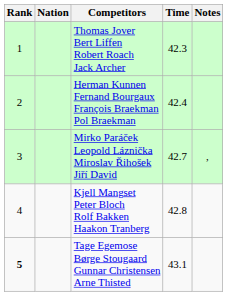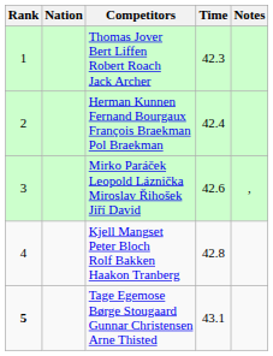Mirko Paráček Leopold Láznička Miroslav Řihošek Jiří David | Time: 42.7 -> 42.6
